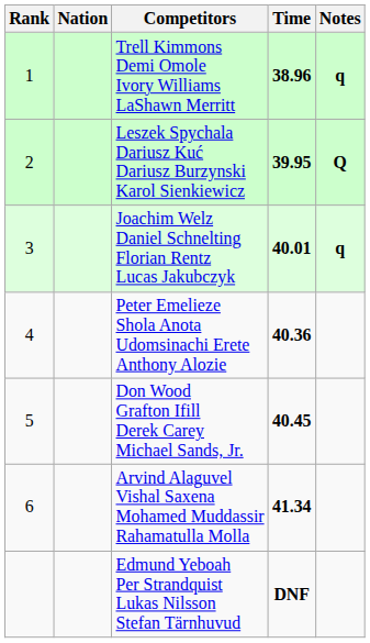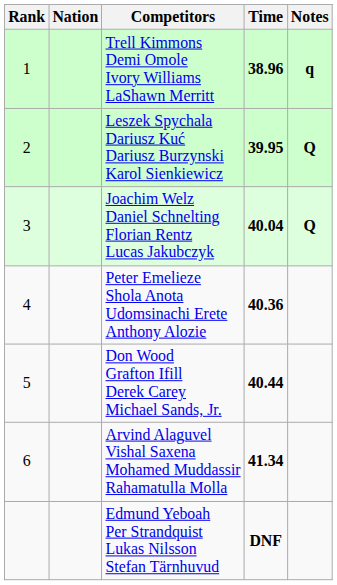Joachim Welz Daniel Schnelting Florian Rentz Lucas Jakubczyk | Time: 40.01 -> 40.04
Joachim Welz Daniel Schnelting Florian Rentz Lucas Jakubczyk | Notes: q -> Q
Don Wood Grafton Ifill Derek Carey Michael Sands, Jr. | Time: 40.45 -> 40.44
